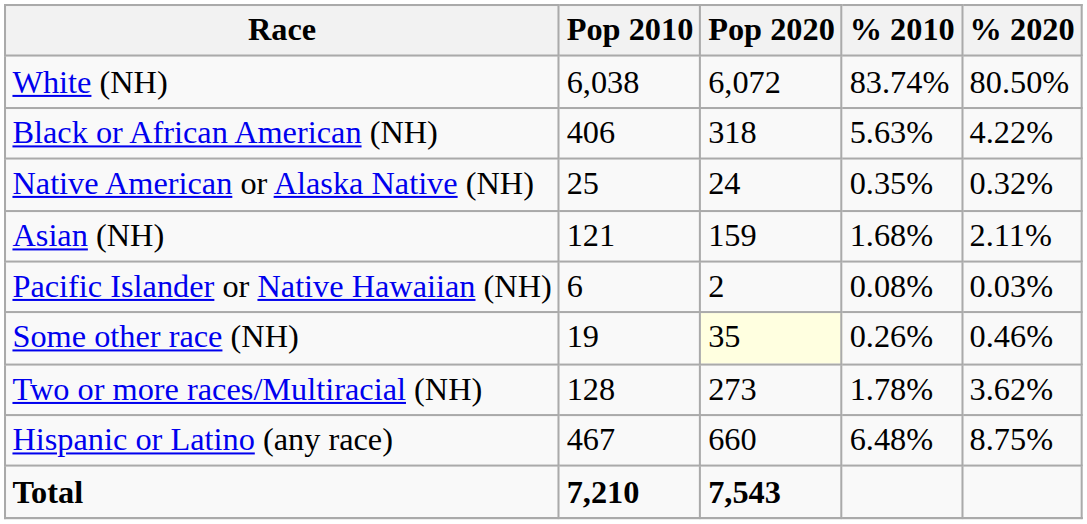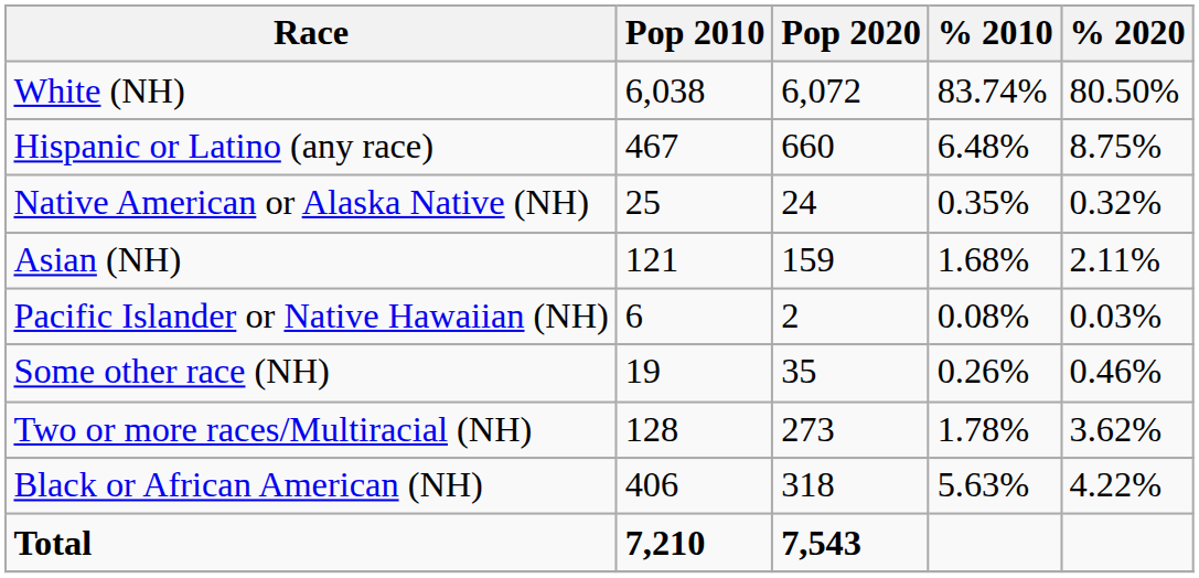rows swapped: Black or African American (NH) <-> Hispanic or Latino (any race)
Some other race (NH) | Pop 2020: lightyellow background -> no background
